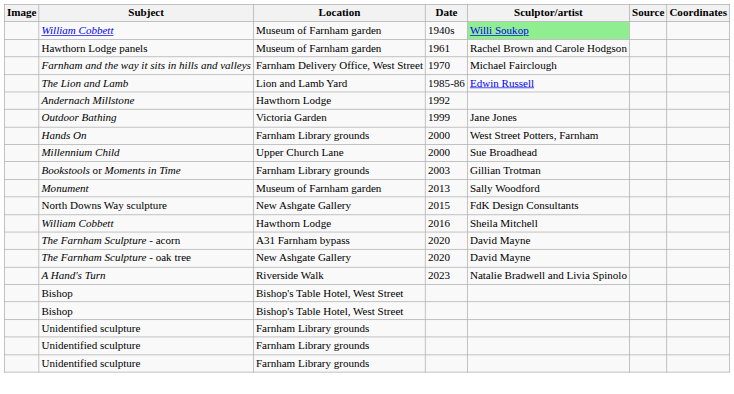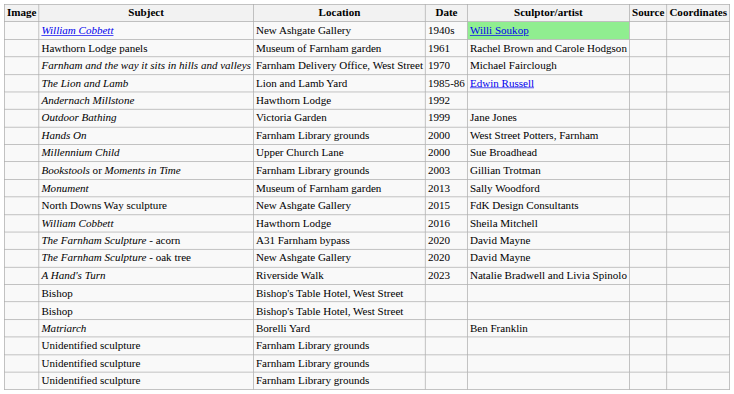William Cobbett / 1940s | Location: Museum of Farnham garden -> New Ashgate Gallery
+ row: Matriarch | Borelli Yard | Ben Franklin
